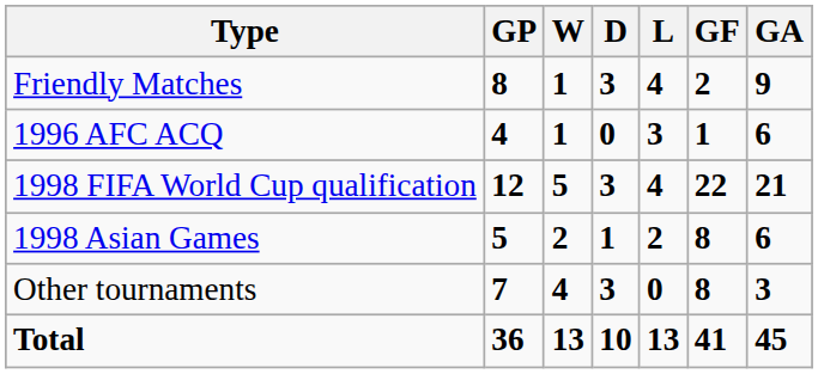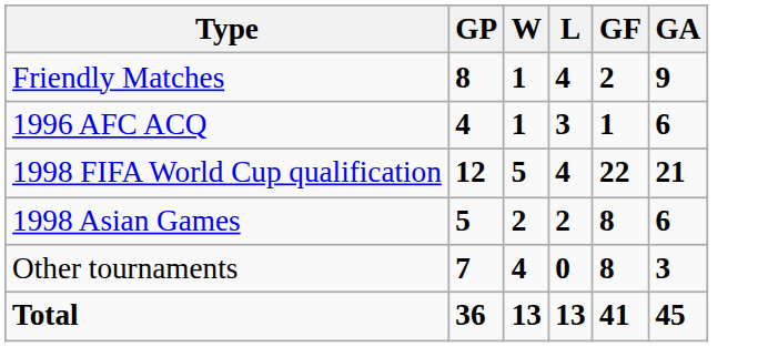- column: D | 3 | 0 | 3 | 1 | 3 | 10
